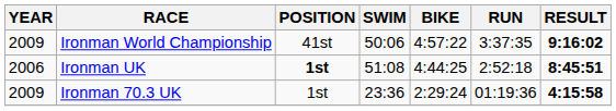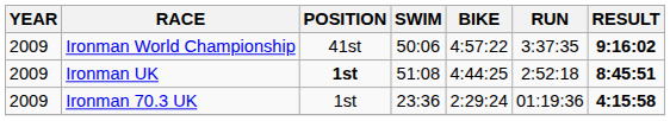Ironman UK | YEAR: 2006 -> 2009
